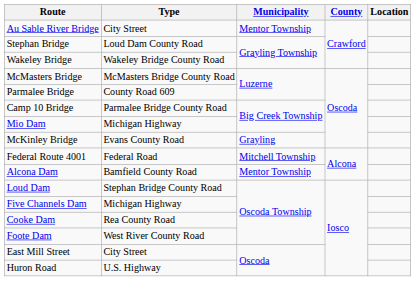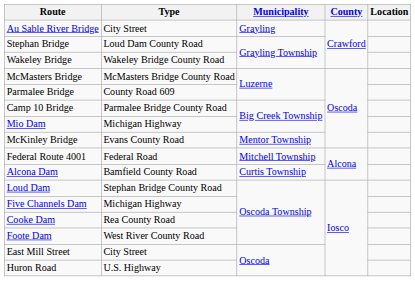Au Sable River Bridge | Municipality: Mentor Township -> Grayling
McKinley Bridge | Municipality: Grayling -> Mentor Township
Alcona Dam | Municipality: Mentor Township -> Curtis Township
